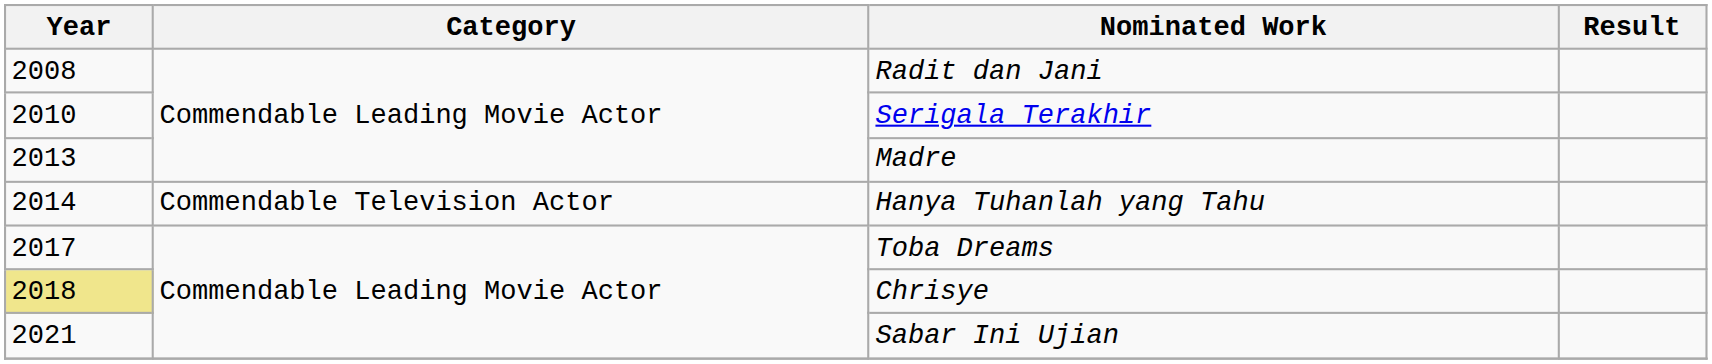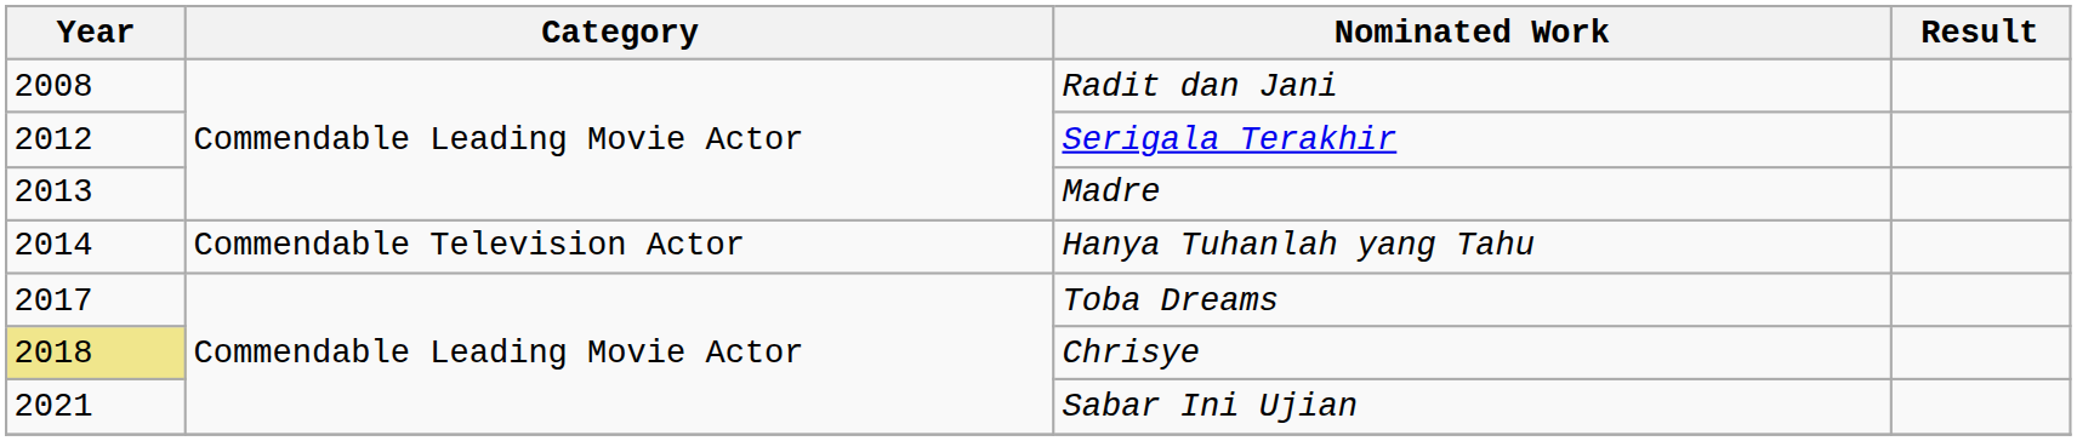Serigala Terakhir | Year: 2010 -> 2012
